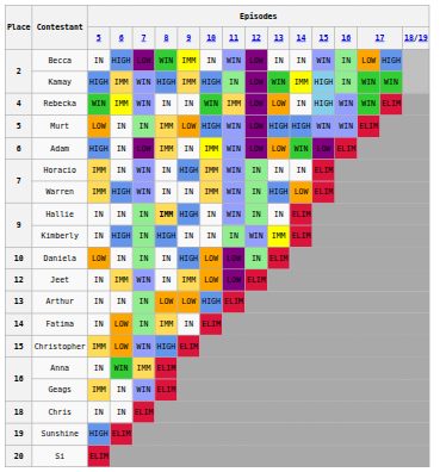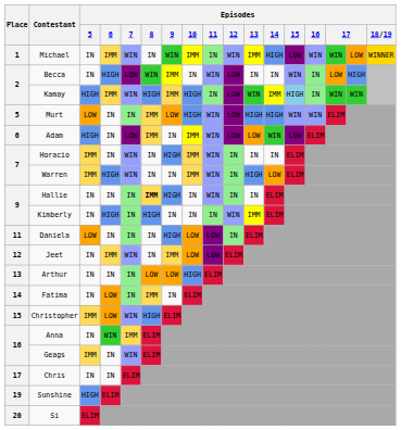+ row: 1 | Michael | IN | IMM | WIN | IN | WIN | IMM | IN | WIN | IMM | HIGH | LOW | WIN | WIN | LOW | WINNER
- row: 4 | Rebecka | WIN | IMM | WIN | IN | IN | WIN | IMM | LOW | LOW | IN | HIGH | WIN | WIN | ELIM
Daniela | Place: 10 -> 11
Chris | Place: 18 -> 17
